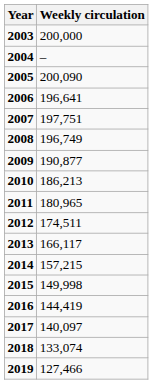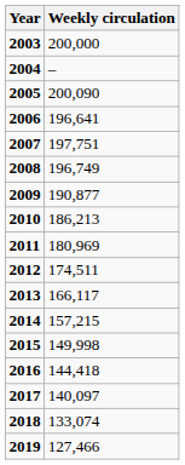2011 | Weekly circulation: 180,965 -> 180,969
2016 | Weekly circulation: 144,419 -> 144,418
